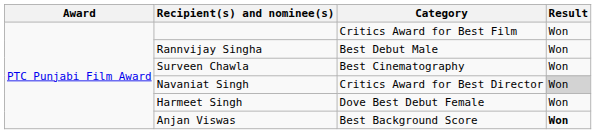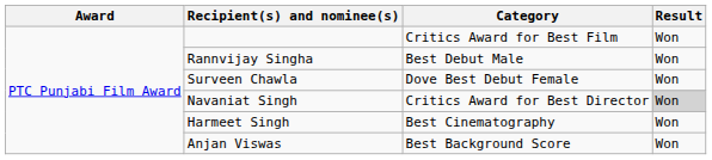Surveen Chawla | Category: Best Cinematography -> Dove Best Debut Female
Harmeet Singh | Category: Dove Best Debut Female -> Best Cinematography
Anjan Viswas | Result: bold -> normal
